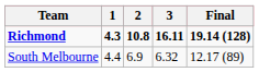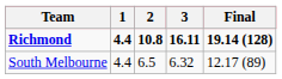Richmond | 1: 4.3 -> 4.4
South Melbourne | 2: 6.9 -> 6.5
